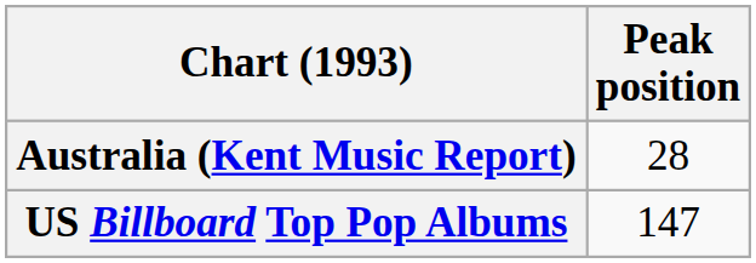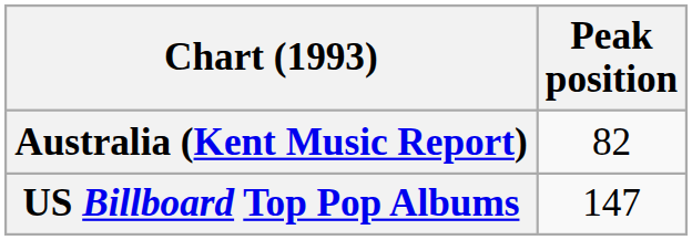Australia (Kent Music Report) | Peak position: 28 -> 82
